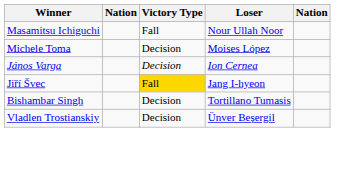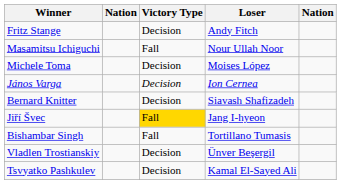+ row: Fritz Stange | Decision | Andy Fitch
+ row: Bernard Knitter | Decision | Siavash Shafizadeh
Bishambar Singh | Victory Type: Decision -> Fall
+ row: Tsvyatko Pashkulev | Decision | Kamal El-Sayed Ali
